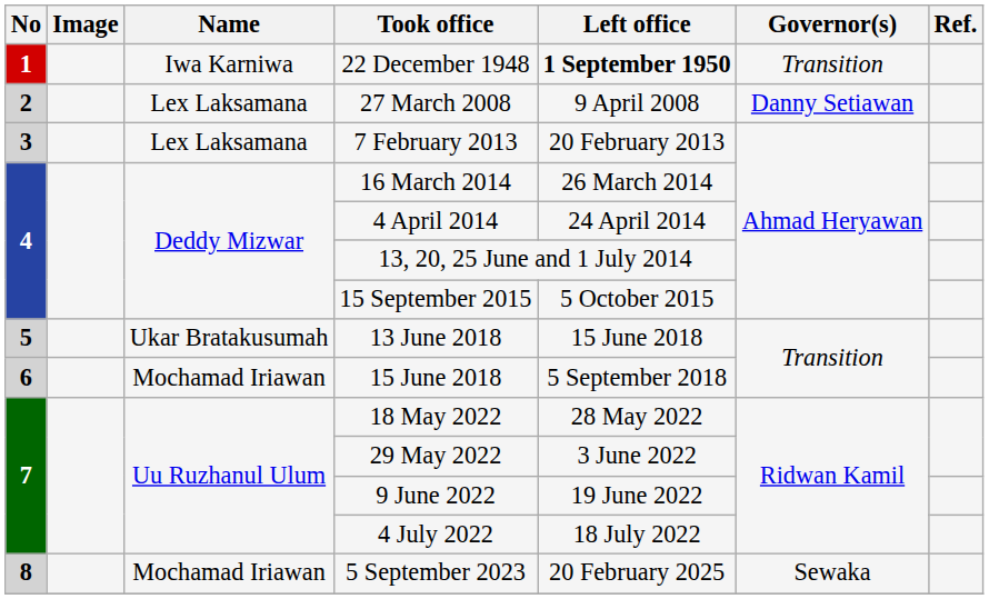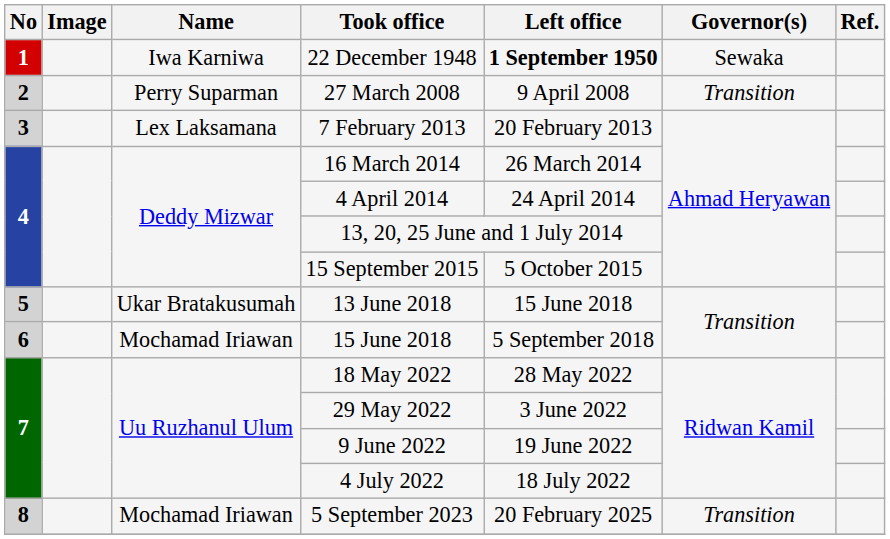22 December 1948 | Governor(s): Transition -> Sewaka
27 March 2008 | Name: Lex Laksamana -> Perry Suparman
27 March 2008 | Governor(s): Danny Setiawan -> Transition
5 September 2023 | Governor(s): Sewaka -> Transition
